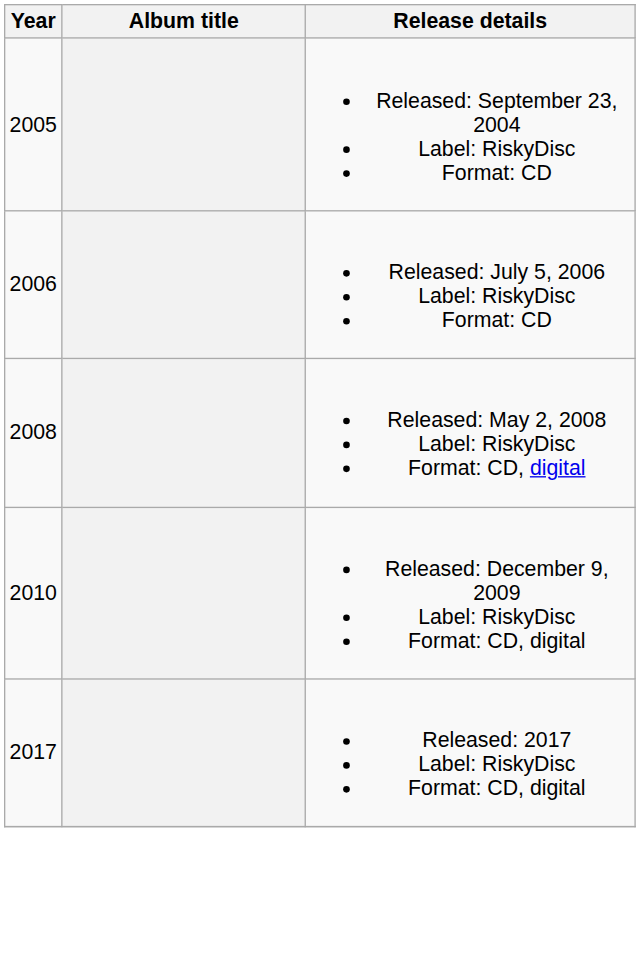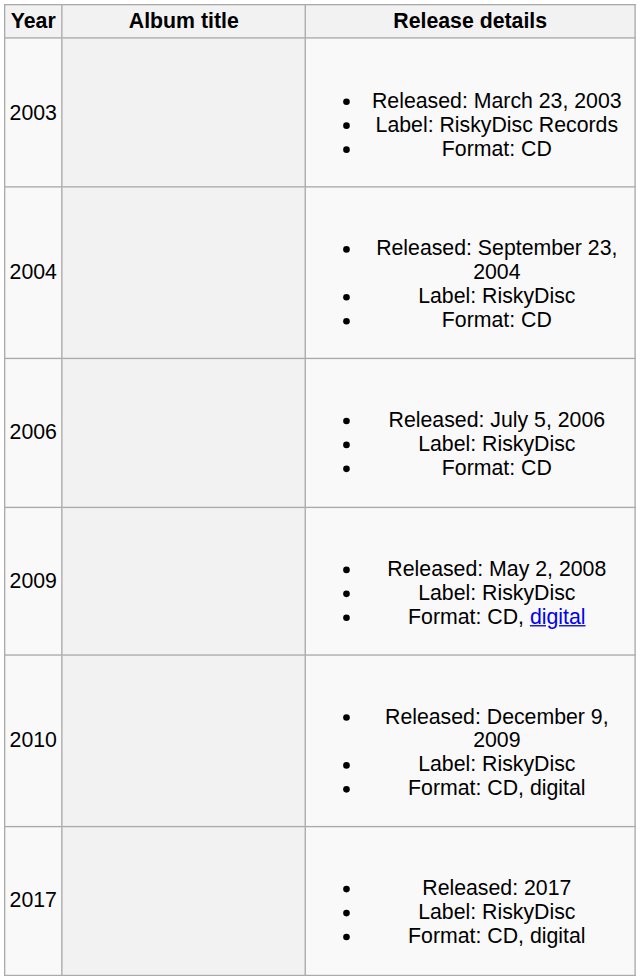+ row: 2003 | Released: March 23, 2003 Label: RiskyDisc Records Format: CD
Released: September 23, 2004 Label: RiskyDisc Format: CD | Year: 2005 -> 2004
Released: May 2, 2008 Label: RiskyDisc Format: CD, digital | Year: 2008 -> 2009
